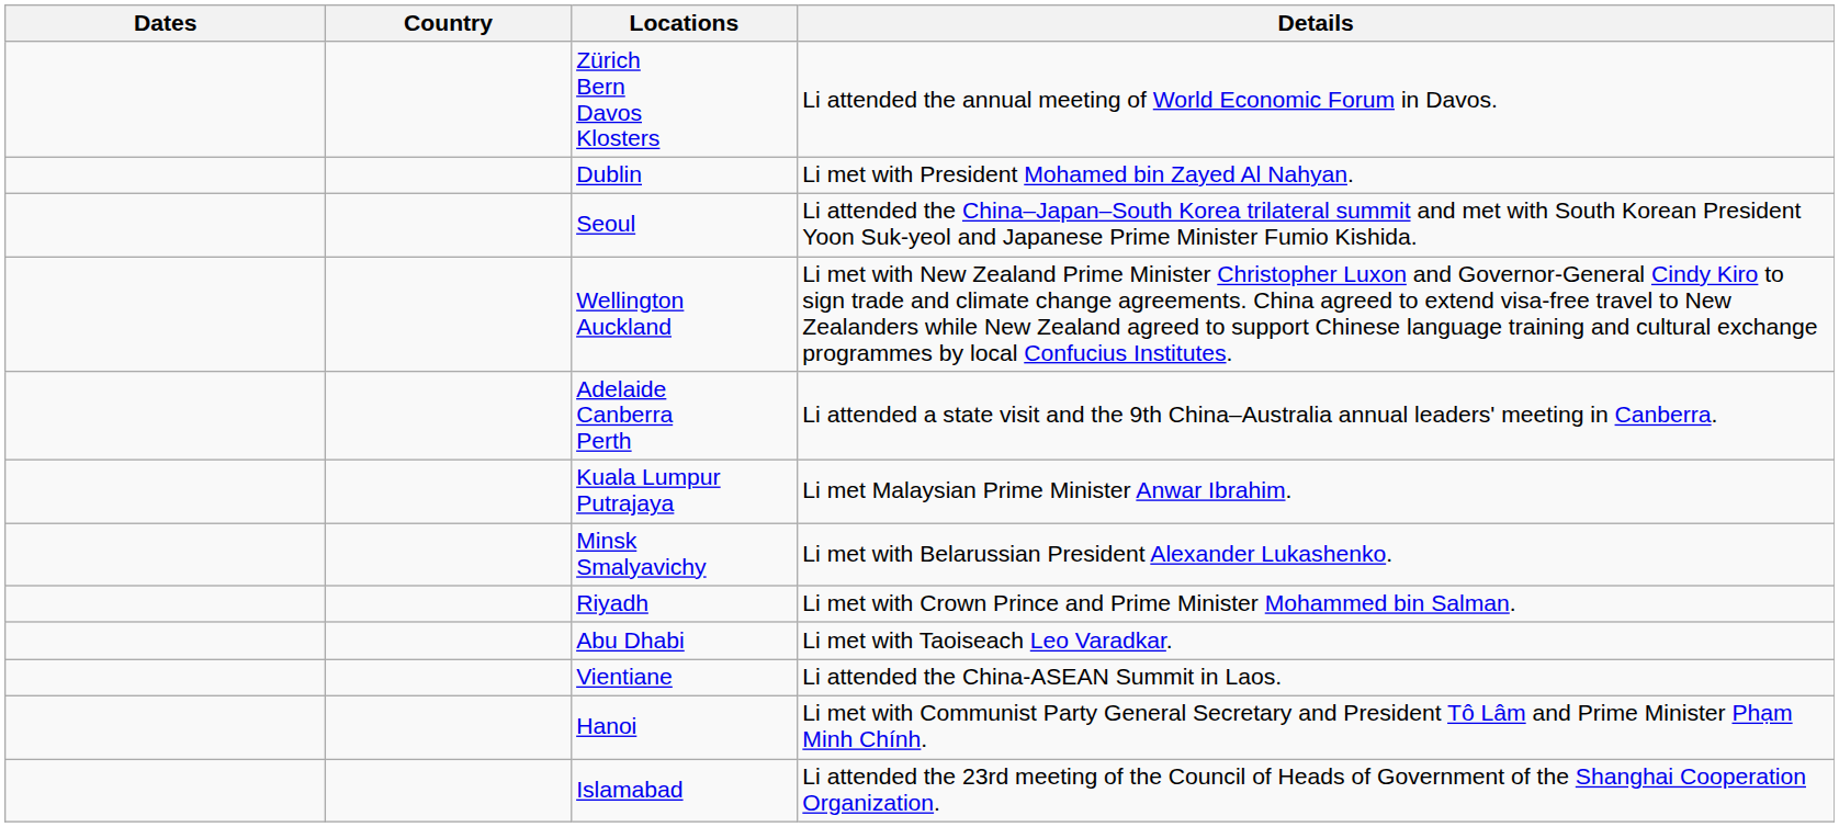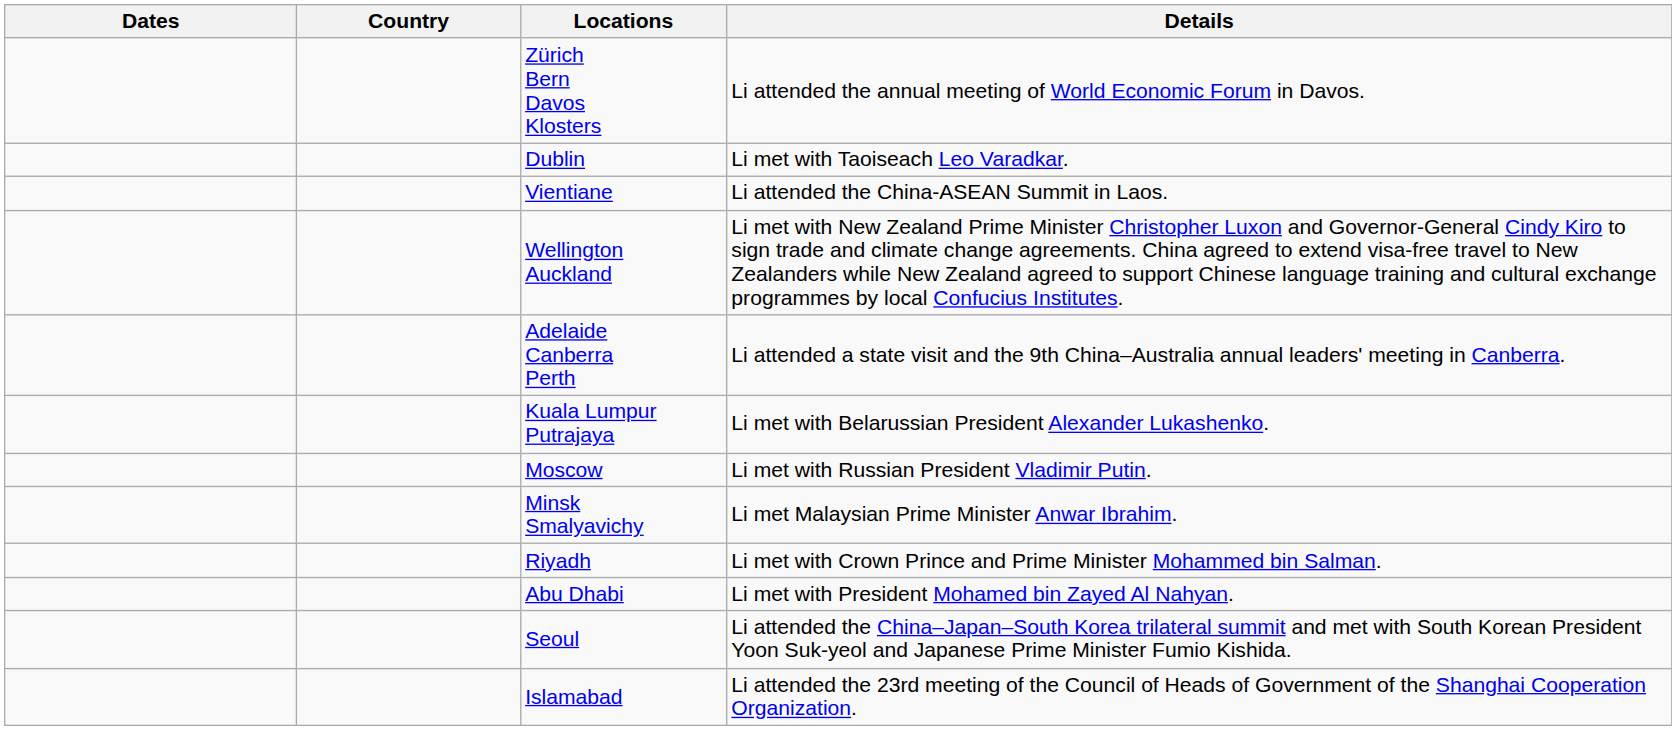Dublin | Details: Li met with President Mohamed bin Zayed Al Nahyan. -> Li met with Taoiseach Leo Varadkar.
rows swapped: Seoul <-> Vientiane
Kuala Lumpur Putrajaya | Details: Li met Malaysian Prime Minister Anwar Ibrahim. -> Li met with Belarussian President Alexander Lukashenko.
+ row: Moscow | Li met with Russian President Vladimir Putin.
Minsk Smalyavichy | Details: Li met with Belarussian President Alexander Lukashenko. -> Li met Malaysian Prime Minister Anwar Ibrahim.
Abu Dhabi | Details: Li met with Taoiseach Leo Varadkar. -> Li met with President Mohamed bin Zayed Al Nahyan.
- row: Hanoi | Li met with Communist Party General Secretary and President Tô Lâm and Prime Minister Phạm Minh Chính.
